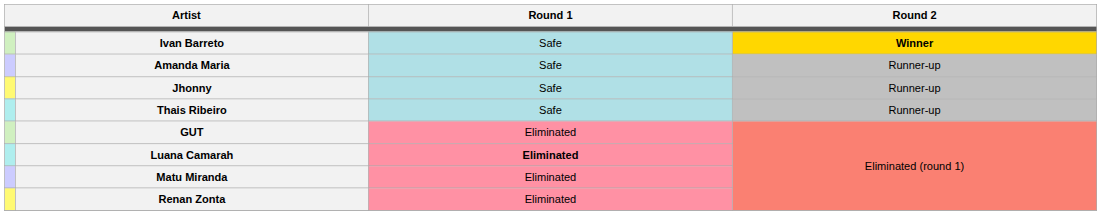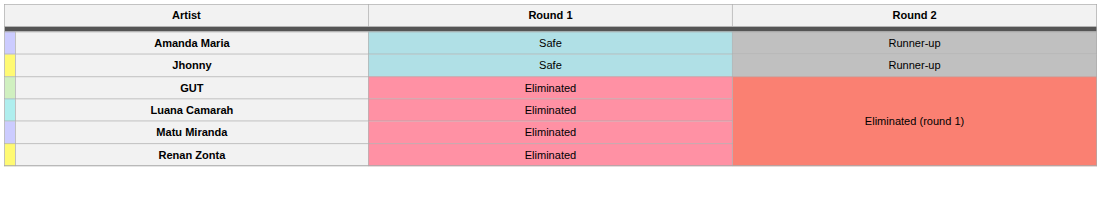- row: Ivan Barreto | Safe | Winner
- row: Thais Ribeiro | Safe | Runner-up
Luana Camarah | Round 1: bold -> normal
